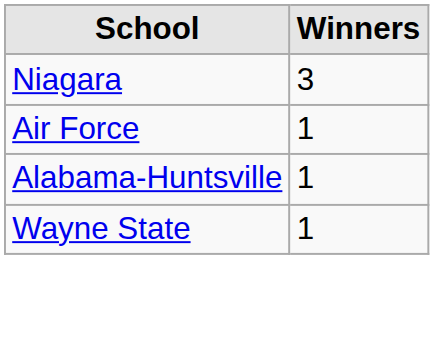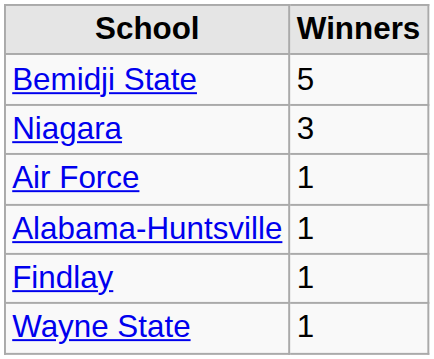+ row: Bemidji State | 5
+ row: Findlay | 1
